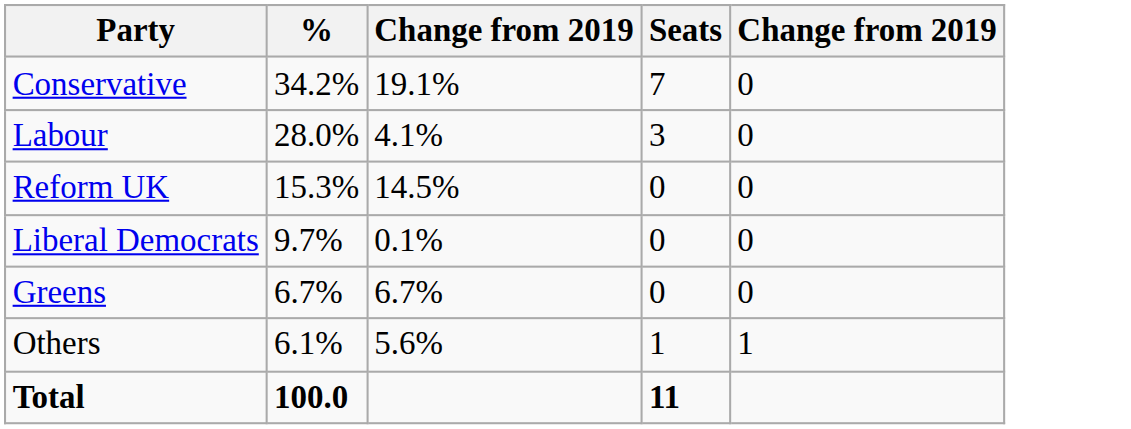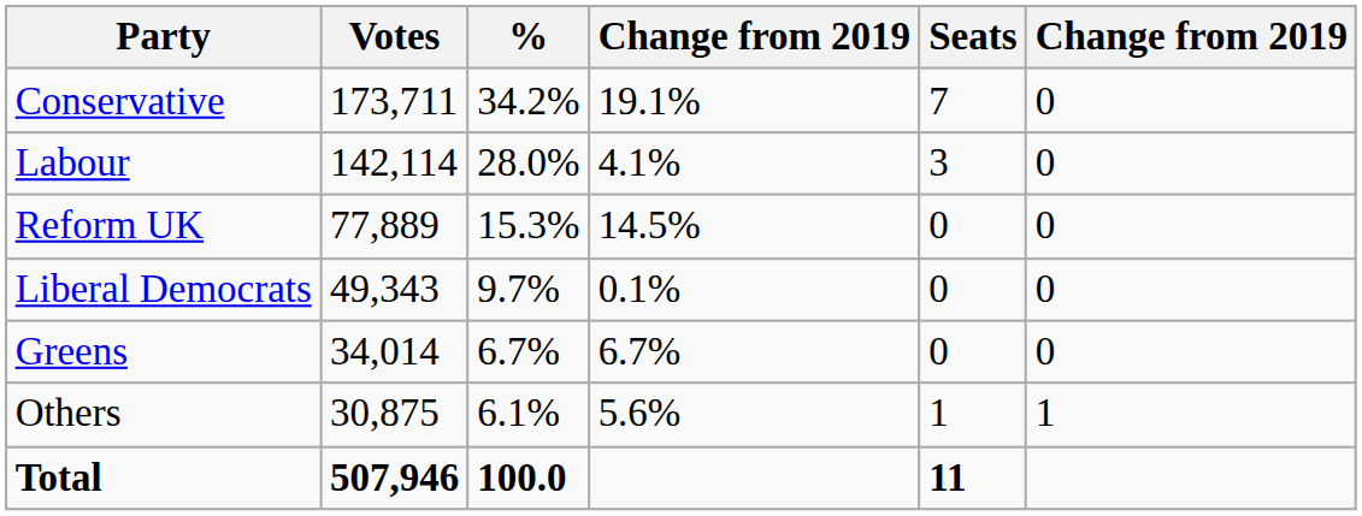+ column: Votes | 173,711 | 142,114 | 77,889 | 49,343 | 34,014 | 30,875 | 507,946
